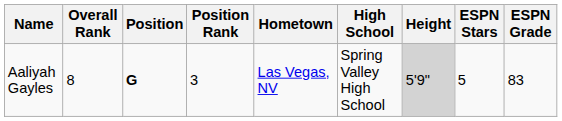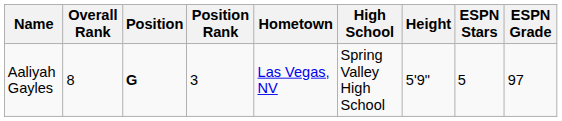Aaliyah Gayles | Height: lightgrey background -> no background
Aaliyah Gayles | ESPN Grade: 83 -> 97
